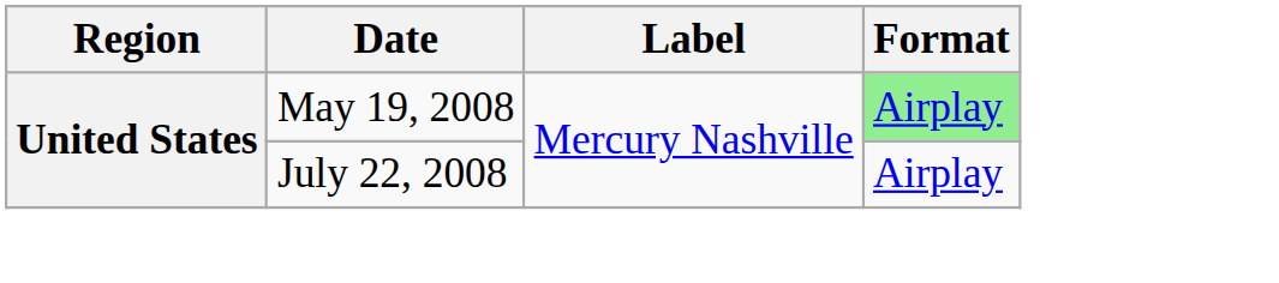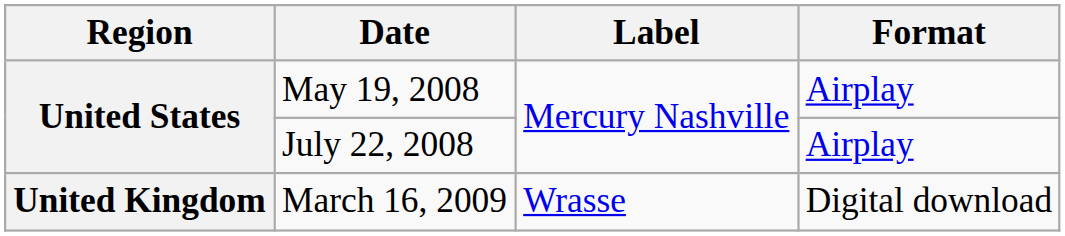May 19, 2008 | Format: lightgreen background -> no background
+ row: United Kingdom | March 16, 2009 | Wrasse | Digital download
